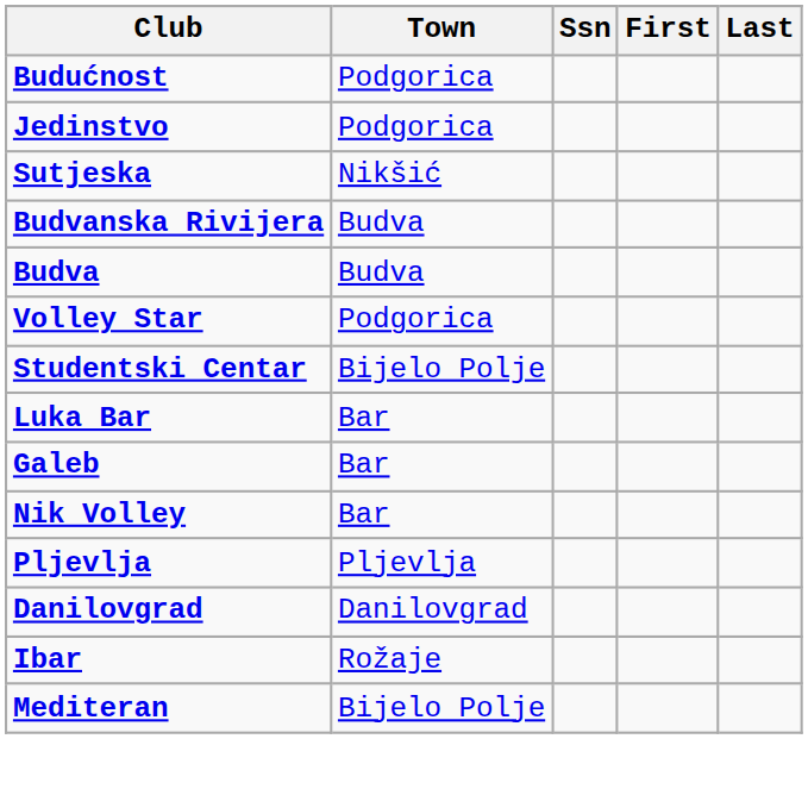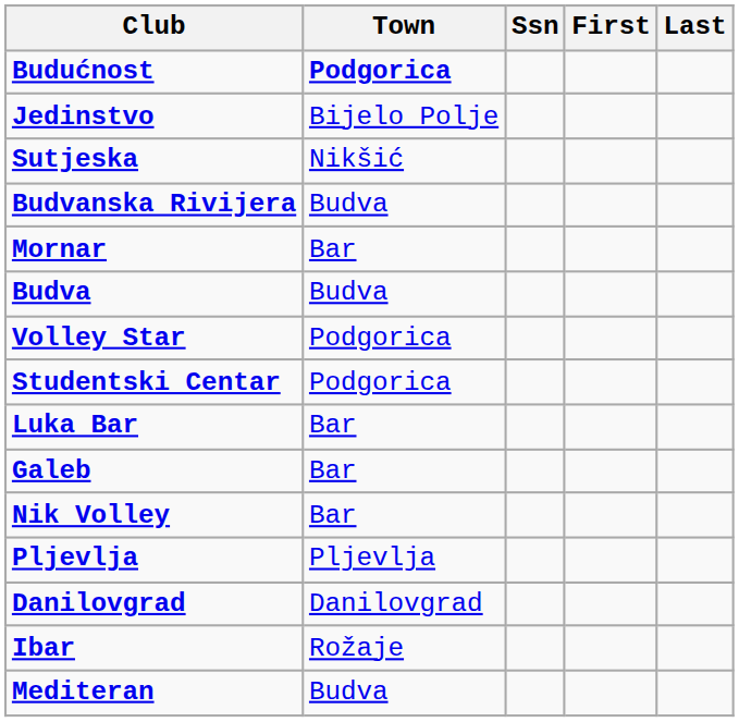Budućnost | Town: normal -> bold
Jedinstvo | Town: Podgorica -> Bijelo Polje
+ row: Mornar | Bar
Studentski Centar | Town: Bijelo Polje -> Podgorica
Mediteran | Town: Bijelo Polje -> Budva
